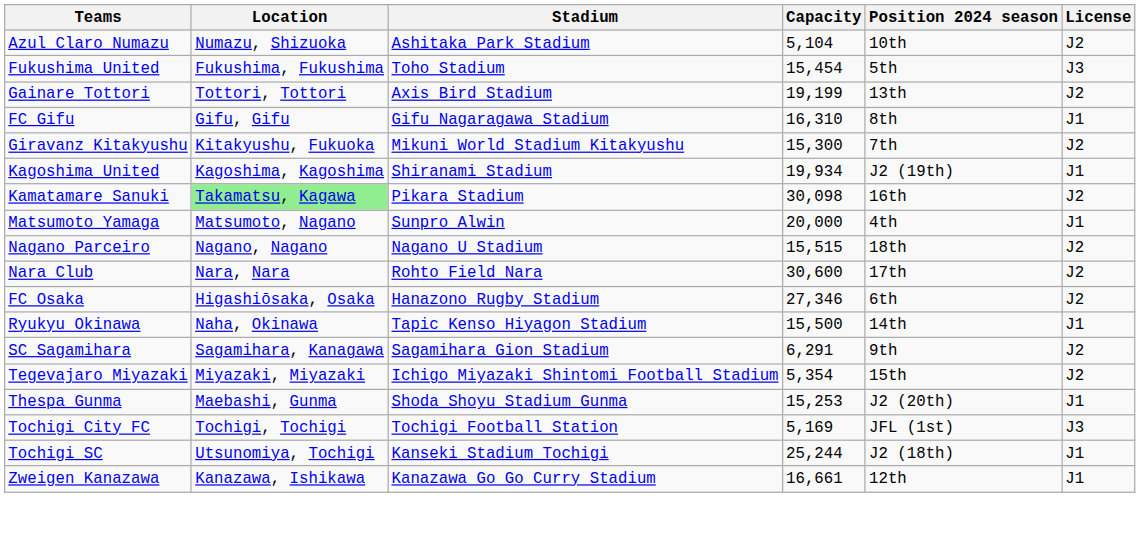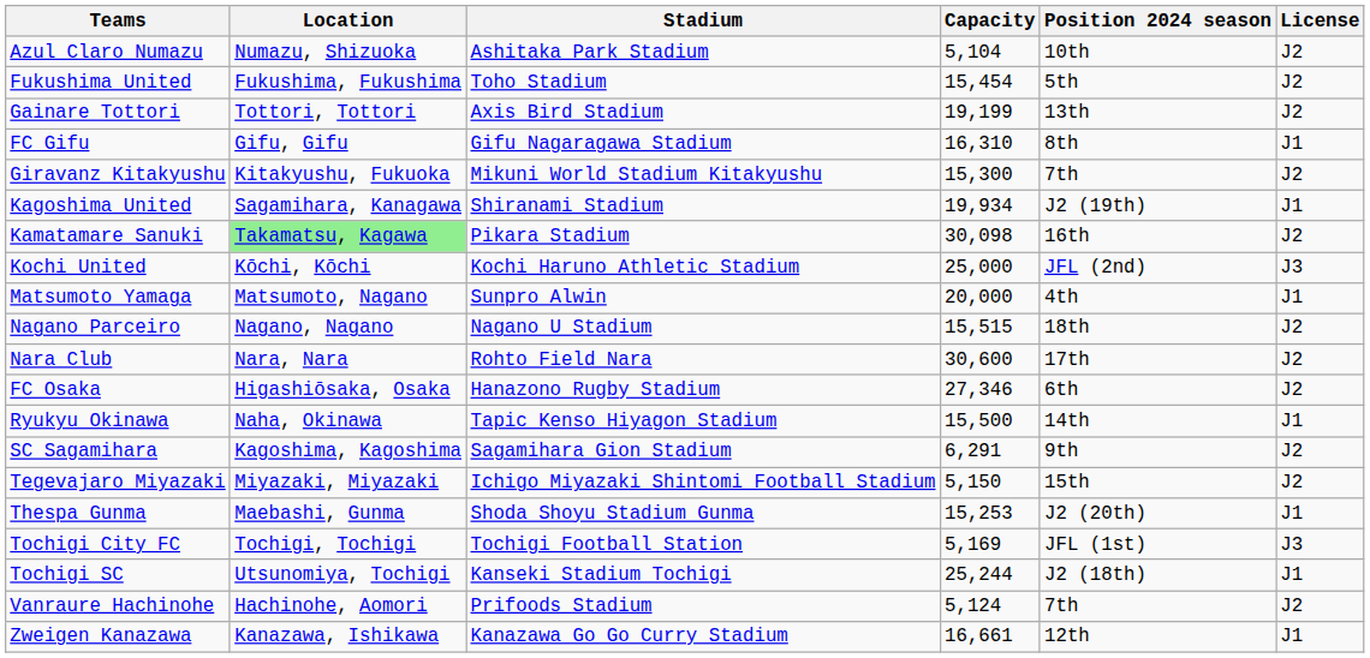Fukushima United | License: J3 -> J2
Kagoshima United | Location: Kagoshima, Kagoshima -> Sagamihara, Kanagawa
+ row: Kochi United | Kōchi, Kōchi | Kochi Haruno Athletic Stadium | 25,000 | JFL (2nd) | J3
SC Sagamihara | Location: Sagamihara, Kanagawa -> Kagoshima, Kagoshima
Tegevajaro Miyazaki | Capacity: 5,354 -> 5,150
+ row: Vanraure Hachinohe | Hachinohe, Aomori | Prifoods Stadium | 5,124 | 7th | J2
